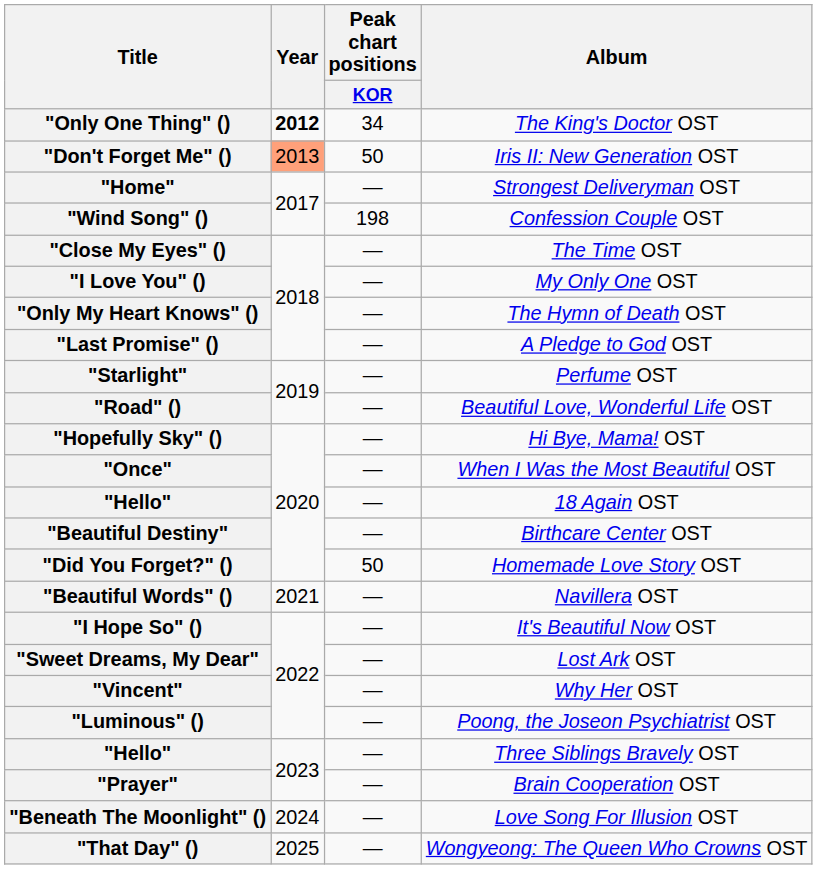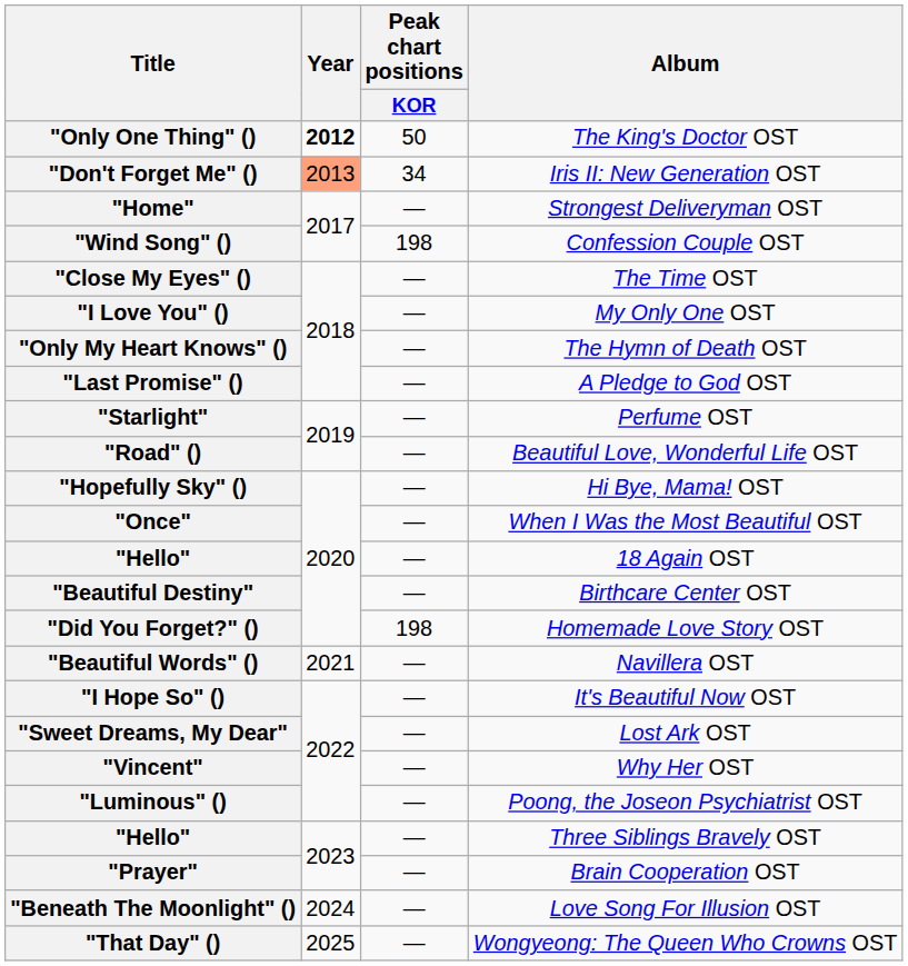"Only One Thing" () | Peak chart positions / KOR: 34 -> 50
"Don't Forget Me" () | Peak chart positions / KOR: 50 -> 34
"Did You Forget?" () | Peak chart positions / KOR: 50 -> 198
